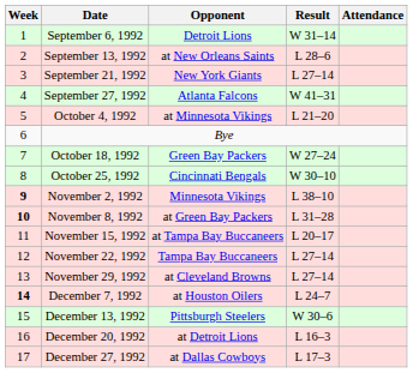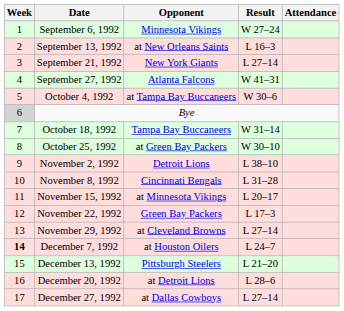September 6, 1992 | Opponent: Detroit Lions -> Minnesota Vikings
September 6, 1992 | Result: W 31–14 -> W 27–24
September 13, 1992 | Result: L 28–6 -> L 16–3
October 4, 1992 | Opponent: at Minnesota Vikings -> at Tampa Bay Buccaneers
October 4, 1992 | Result: L 21–20 -> W 30–6
Bye | Week: no background -> lightgrey background
October 18, 1992 | Opponent: Green Bay Packers -> Tampa Bay Buccaneers
October 18, 1992 | Result: W 27–24 -> W 31–14
October 25, 1992 | Opponent: Cincinnati Bengals -> at Green Bay Packers
November 2, 1992 | Week: bold -> normal
November 2, 1992 | Opponent: Minnesota Vikings -> Detroit Lions
November 8, 1992 | Week: bold -> normal
November 8, 1992 | Opponent: at Green Bay Packers -> Cincinnati Bengals
November 15, 1992 | Opponent: at Tampa Bay Buccaneers -> at Minnesota Vikings
November 22, 1992 | Opponent: Tampa Bay Buccaneers -> Green Bay Packers
November 22, 1992 | Result: L 27–14 -> L 17–3
December 13, 1992 | Result: W 30–6 -> L 21–20
December 20, 1992 | Result: L 16–3 -> L 28–6
December 27, 1992 | Result: L 17–3 -> L 27–14
